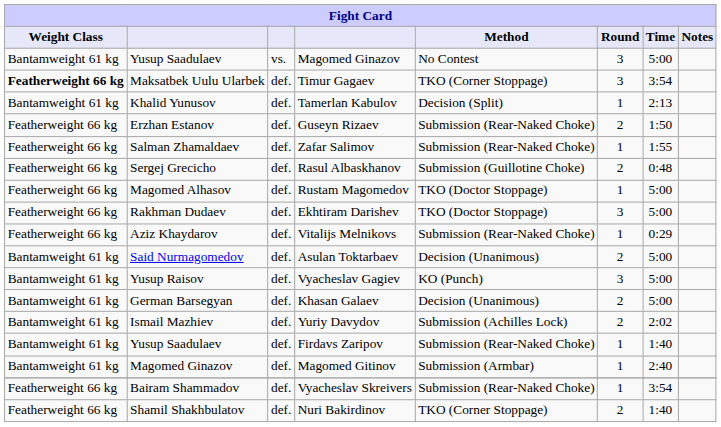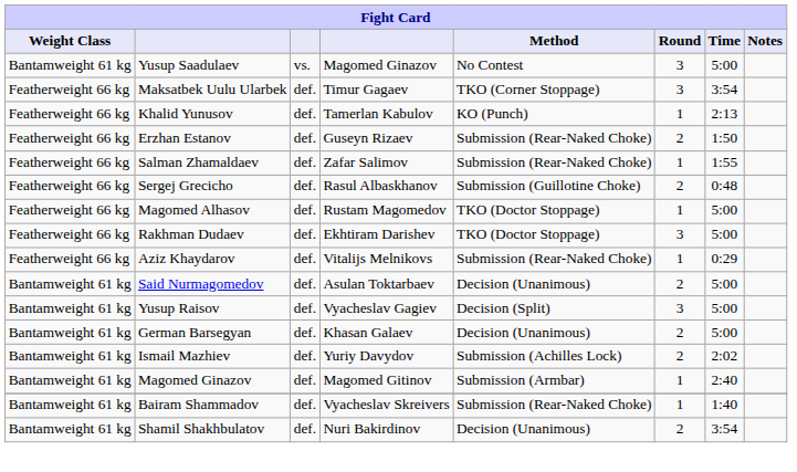Timur Gagaev | Weight Class: bold -> normal
Tamerlan Kabulov | Weight Class: Bantamweight 61 kg -> Featherweight 66 kg
Tamerlan Kabulov | Method: Decision (Split) -> KO (Punch)
Vyacheslav Gagiev | Method: KO (Punch) -> Decision (Split)
- row: Bantamweight 61 kg | Yusup Saadulaev | def. | Firdavs Zaripov | Submission (Rear-Naked Choke) | 1 | 1:40
Vyacheslav Skreivers | Weight Class: Featherweight 66 kg -> Bantamweight 61 kg
Vyacheslav Skreivers | Time: 3:54 -> 1:40
Nuri Bakirdinov | Weight Class: Featherweight 66 kg -> Bantamweight 61 kg
Nuri Bakirdinov | Method: TKO (Corner Stoppage) -> Decision (Unanimous)
Nuri Bakirdinov | Time: 1:40 -> 3:54
